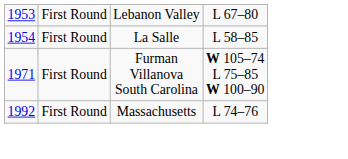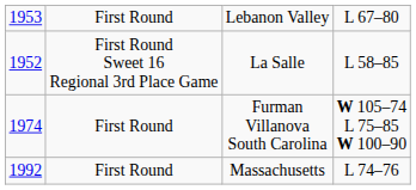La Salle | column 1: 1954 -> 1952
La Salle | column 2: First Round -> First Round Sweet 16 Regional 3rd Place Game
Furman Villanova South Carolina | column 1: 1971 -> 1974
